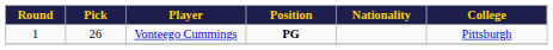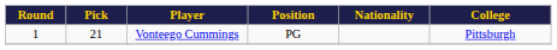Vonteego Cummings | Pick: 26 -> 21
Vonteego Cummings | Position: bold -> normal
